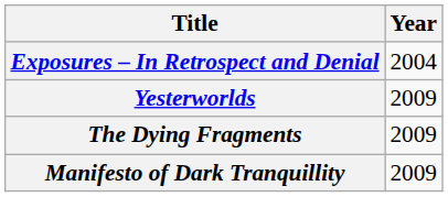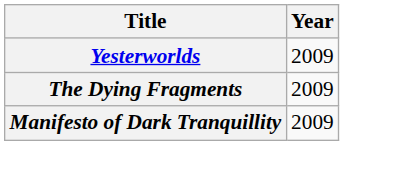- row: Exposures – In Retrospect and Denial | 2004
